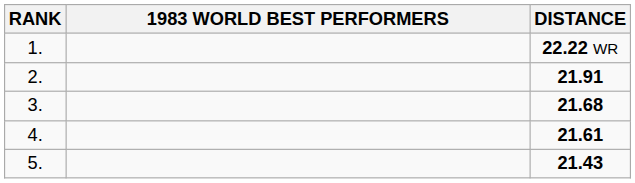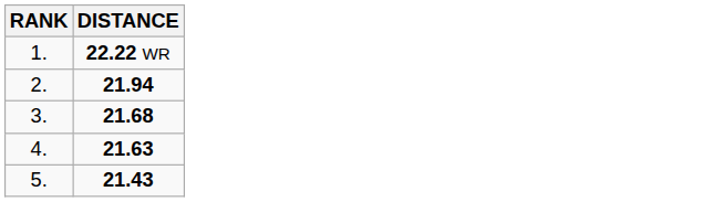- column: 1983 WORLD BEST PERFORMERS
2. | DISTANCE: 21.91 -> 21.94
4. | DISTANCE: 21.61 -> 21.63
